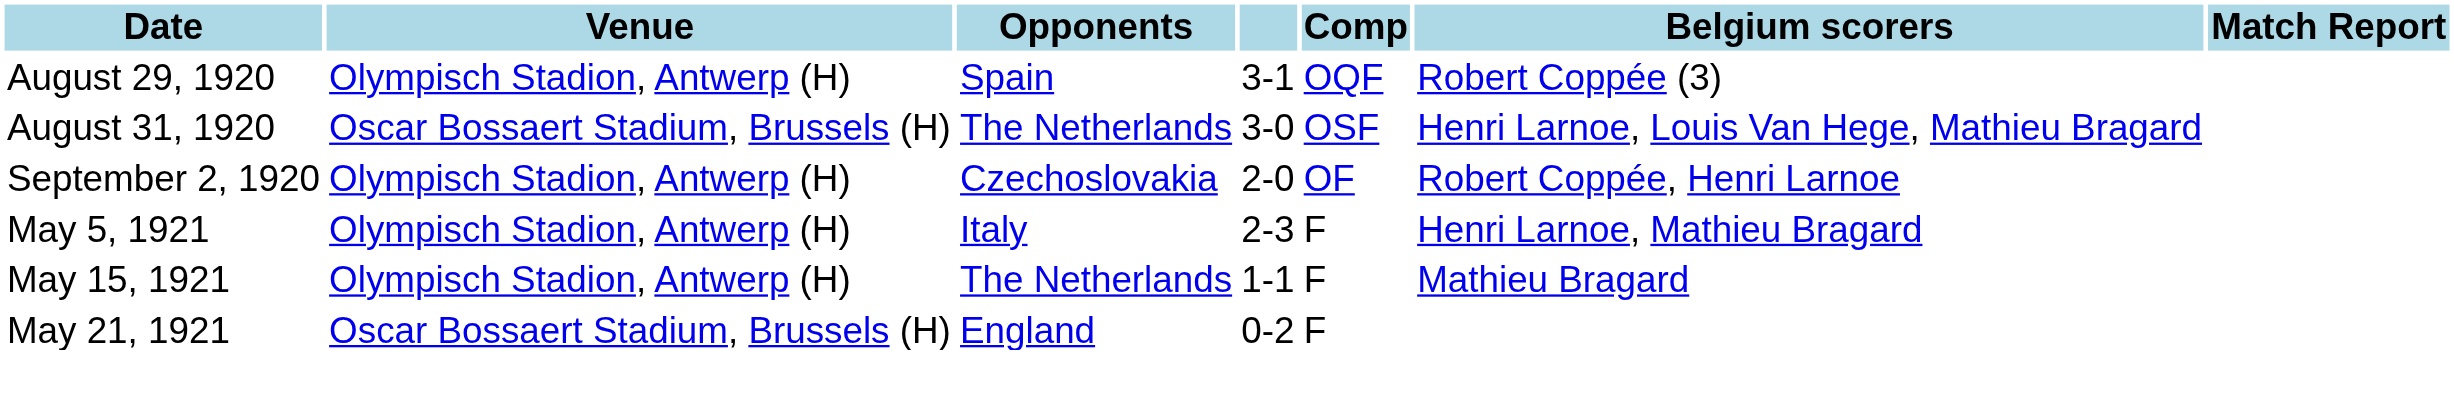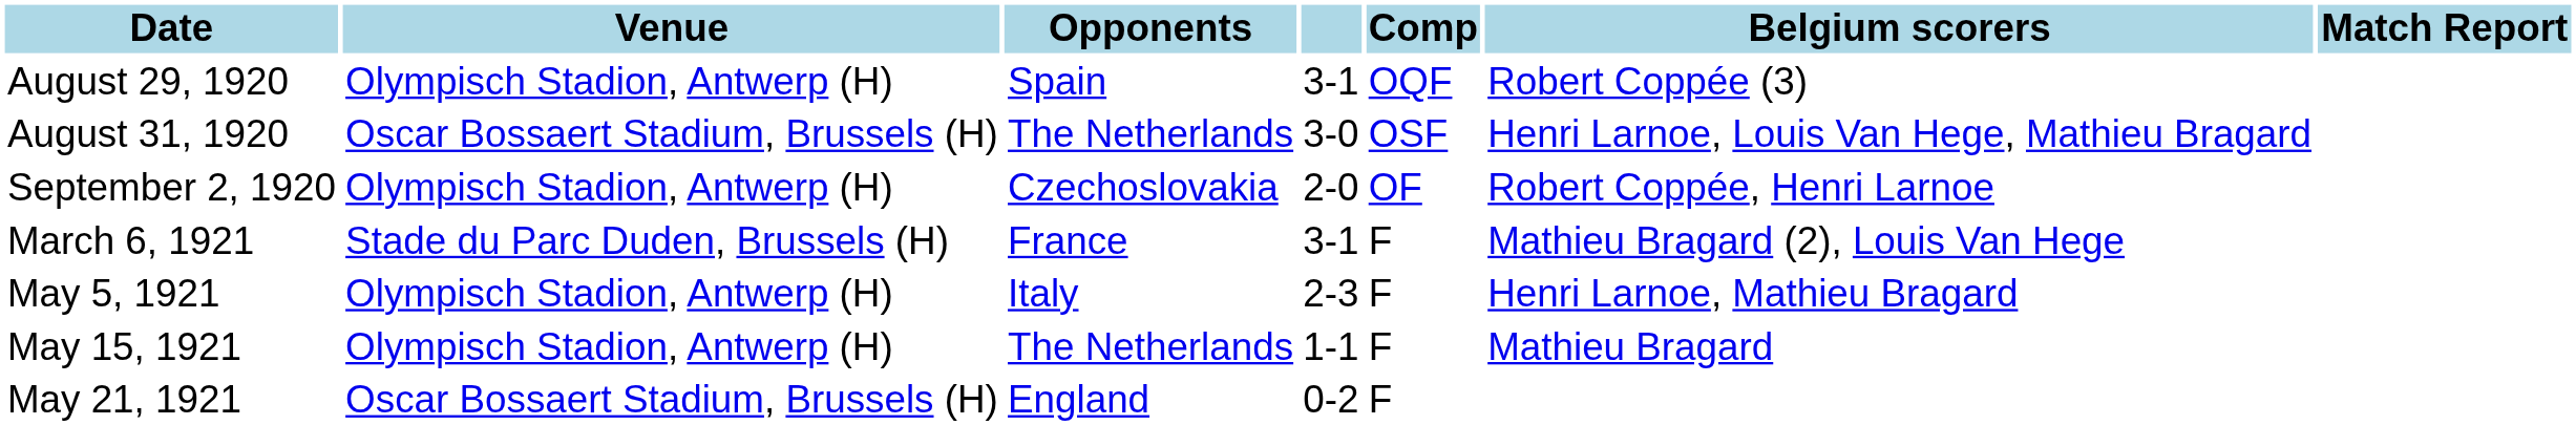+ row: March 6, 1921 | Stade du Parc Duden, Brussels (H) | France | 3-1 | F | Mathieu Bragard (2), Louis Van Hege
